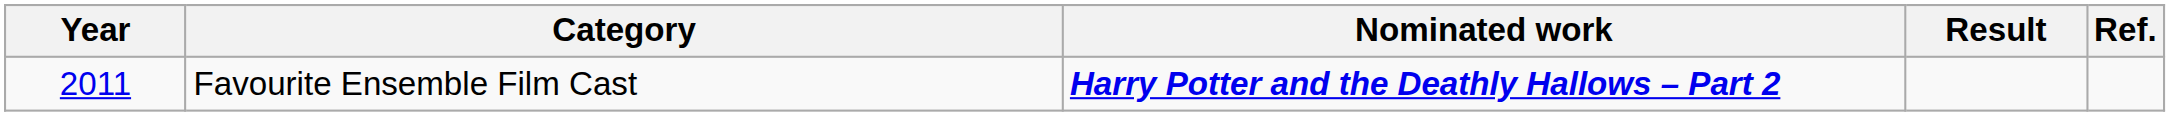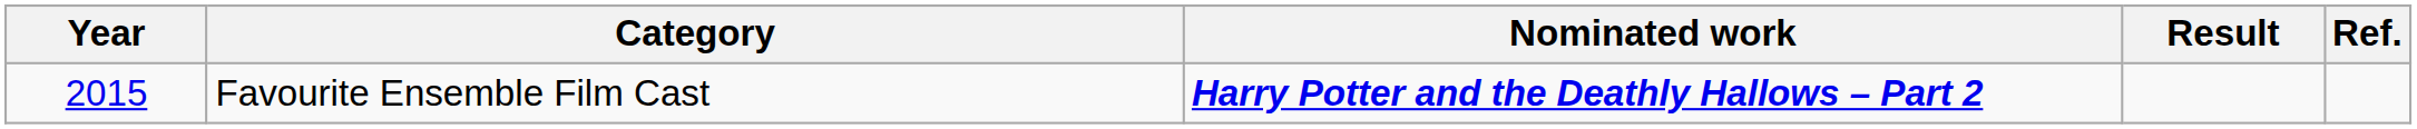Favourite Ensemble Film Cast | Year: 2011 -> 2015
